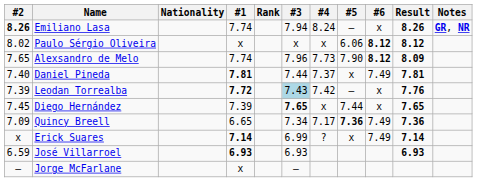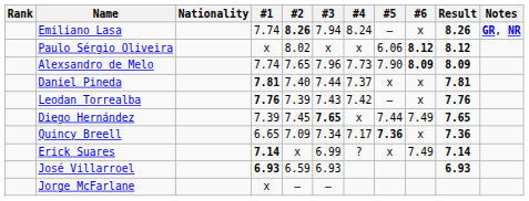columns swapped: Rank <-> #2
Alexsandro de Melo | #6: 8.12 -> 8.09
Daniel Pineda | #6: 7.49 -> x
Leodan Torrealba | #1: 7.72 -> 7.76
Leodan Torrealba | #3: lightblue background -> no background
Diego Hernández | #6: x -> 7.49
Quincy Breell | #6: 7.49 -> x
